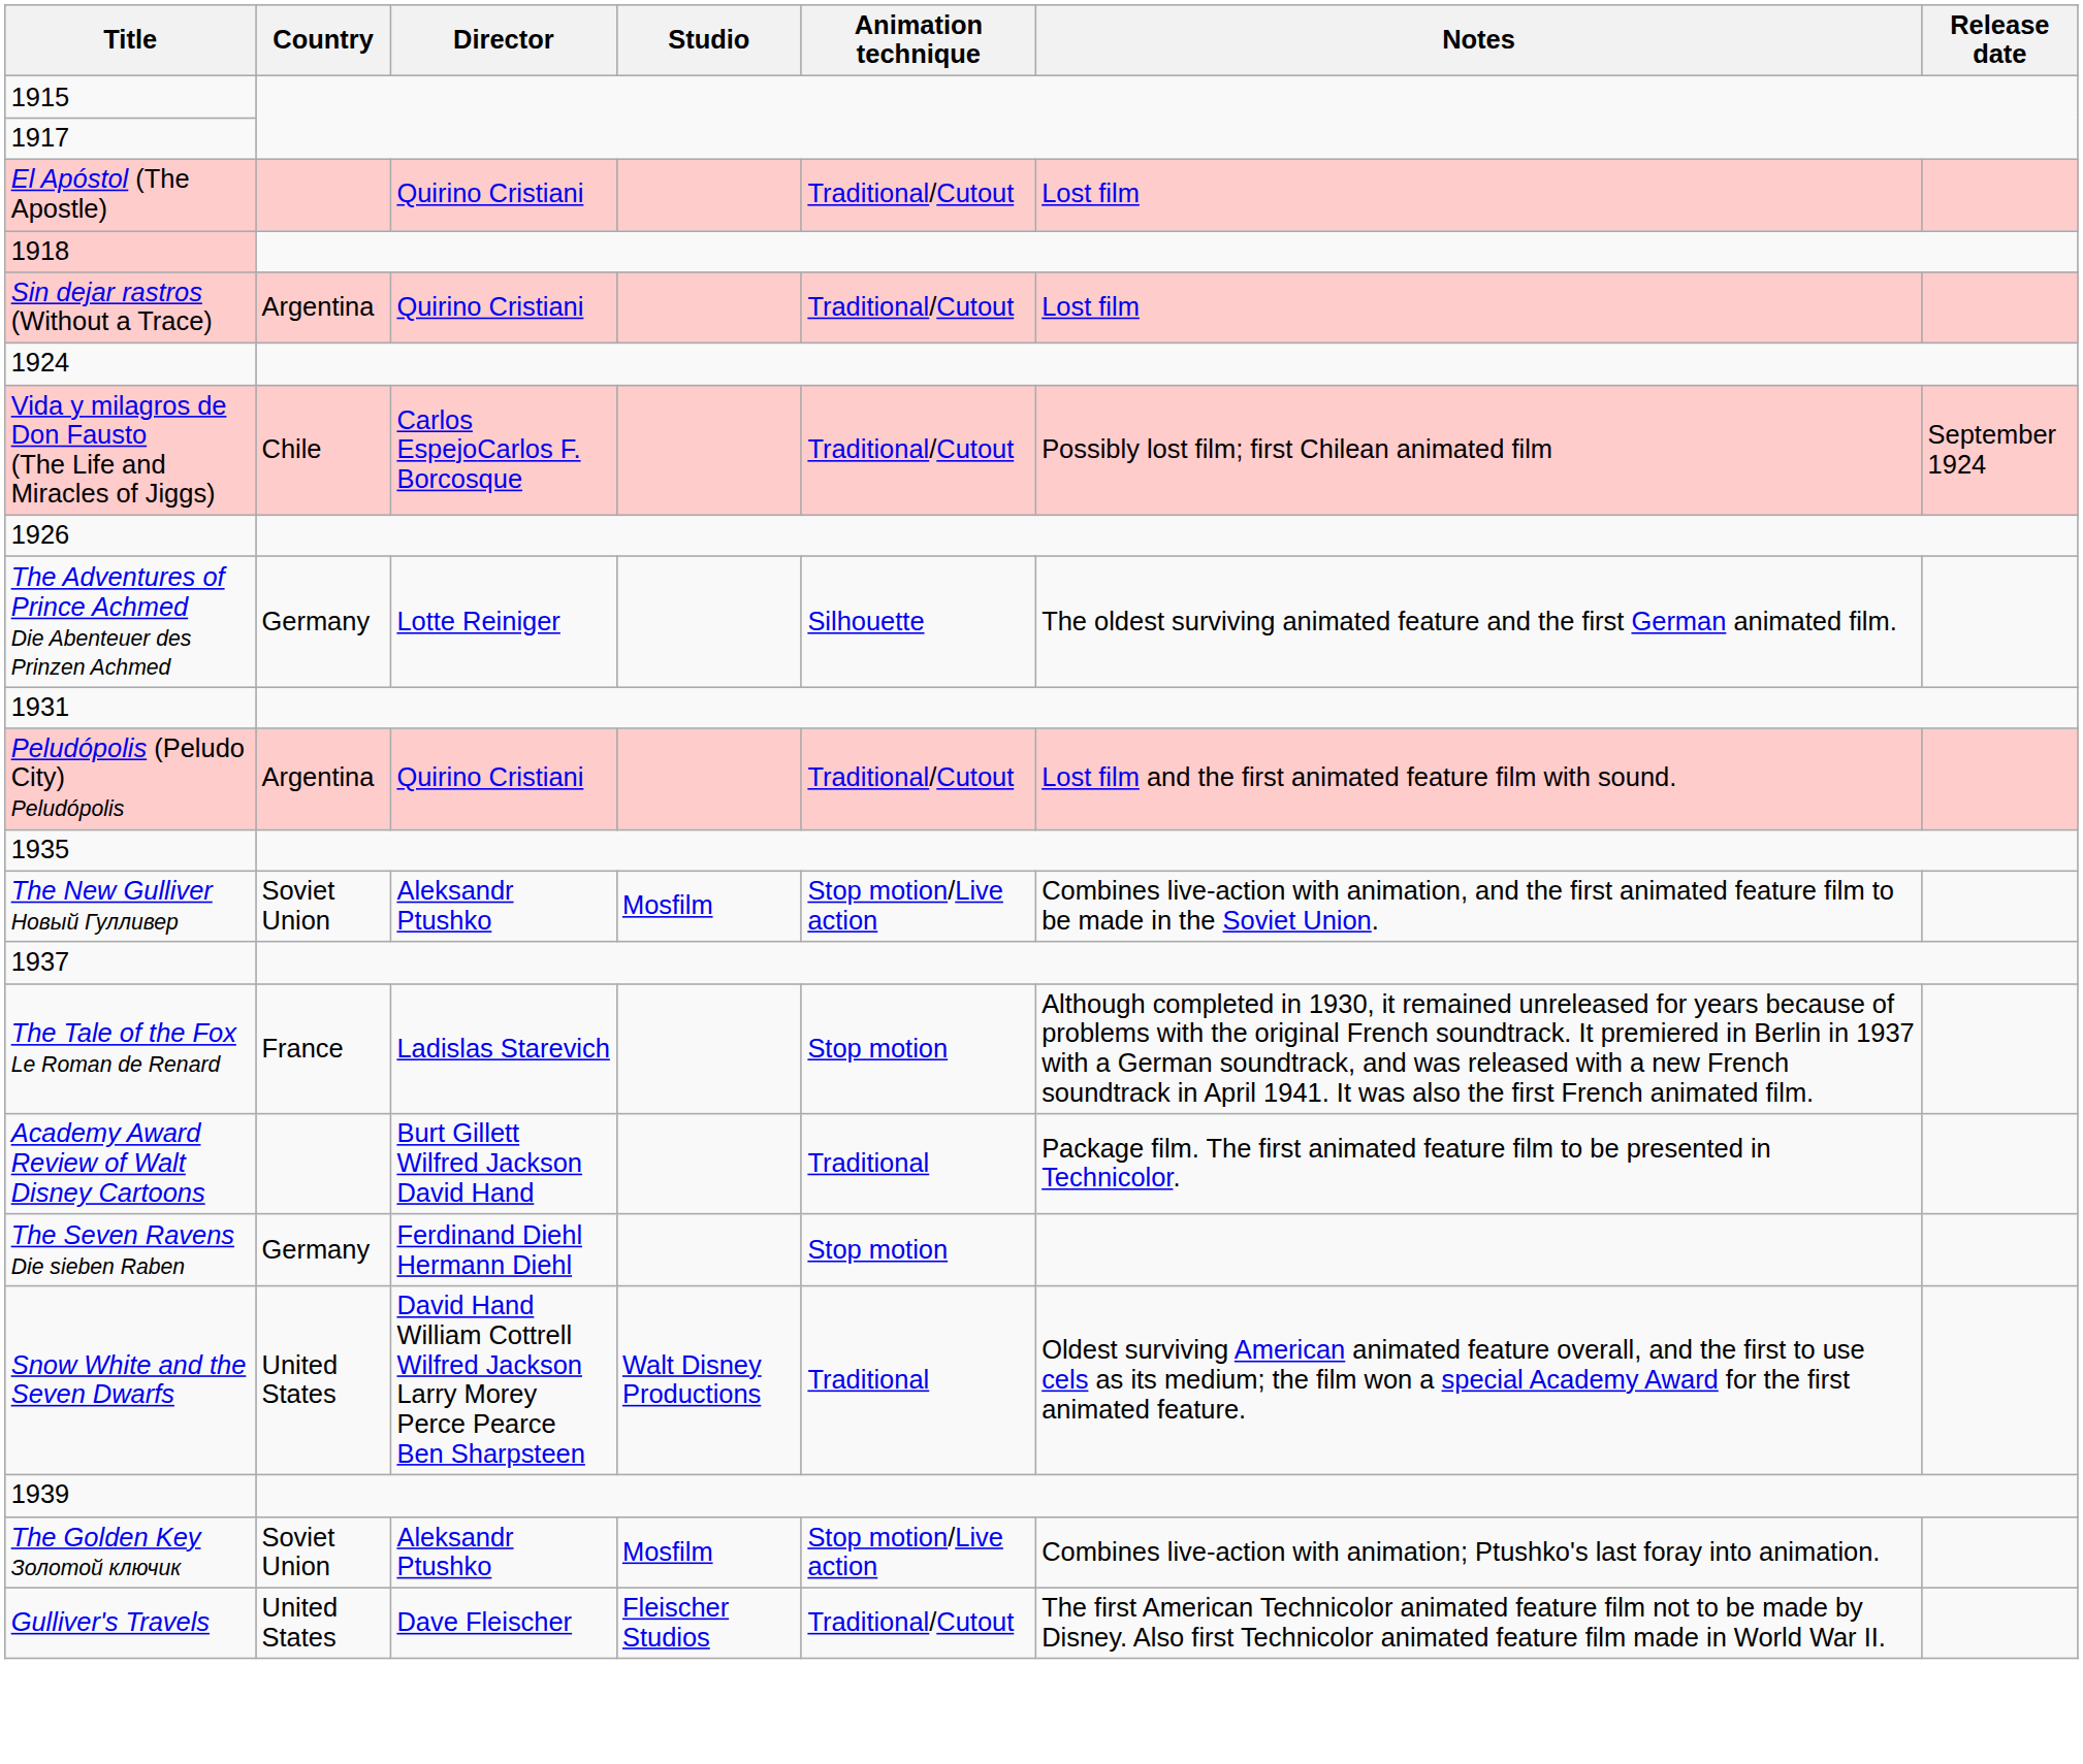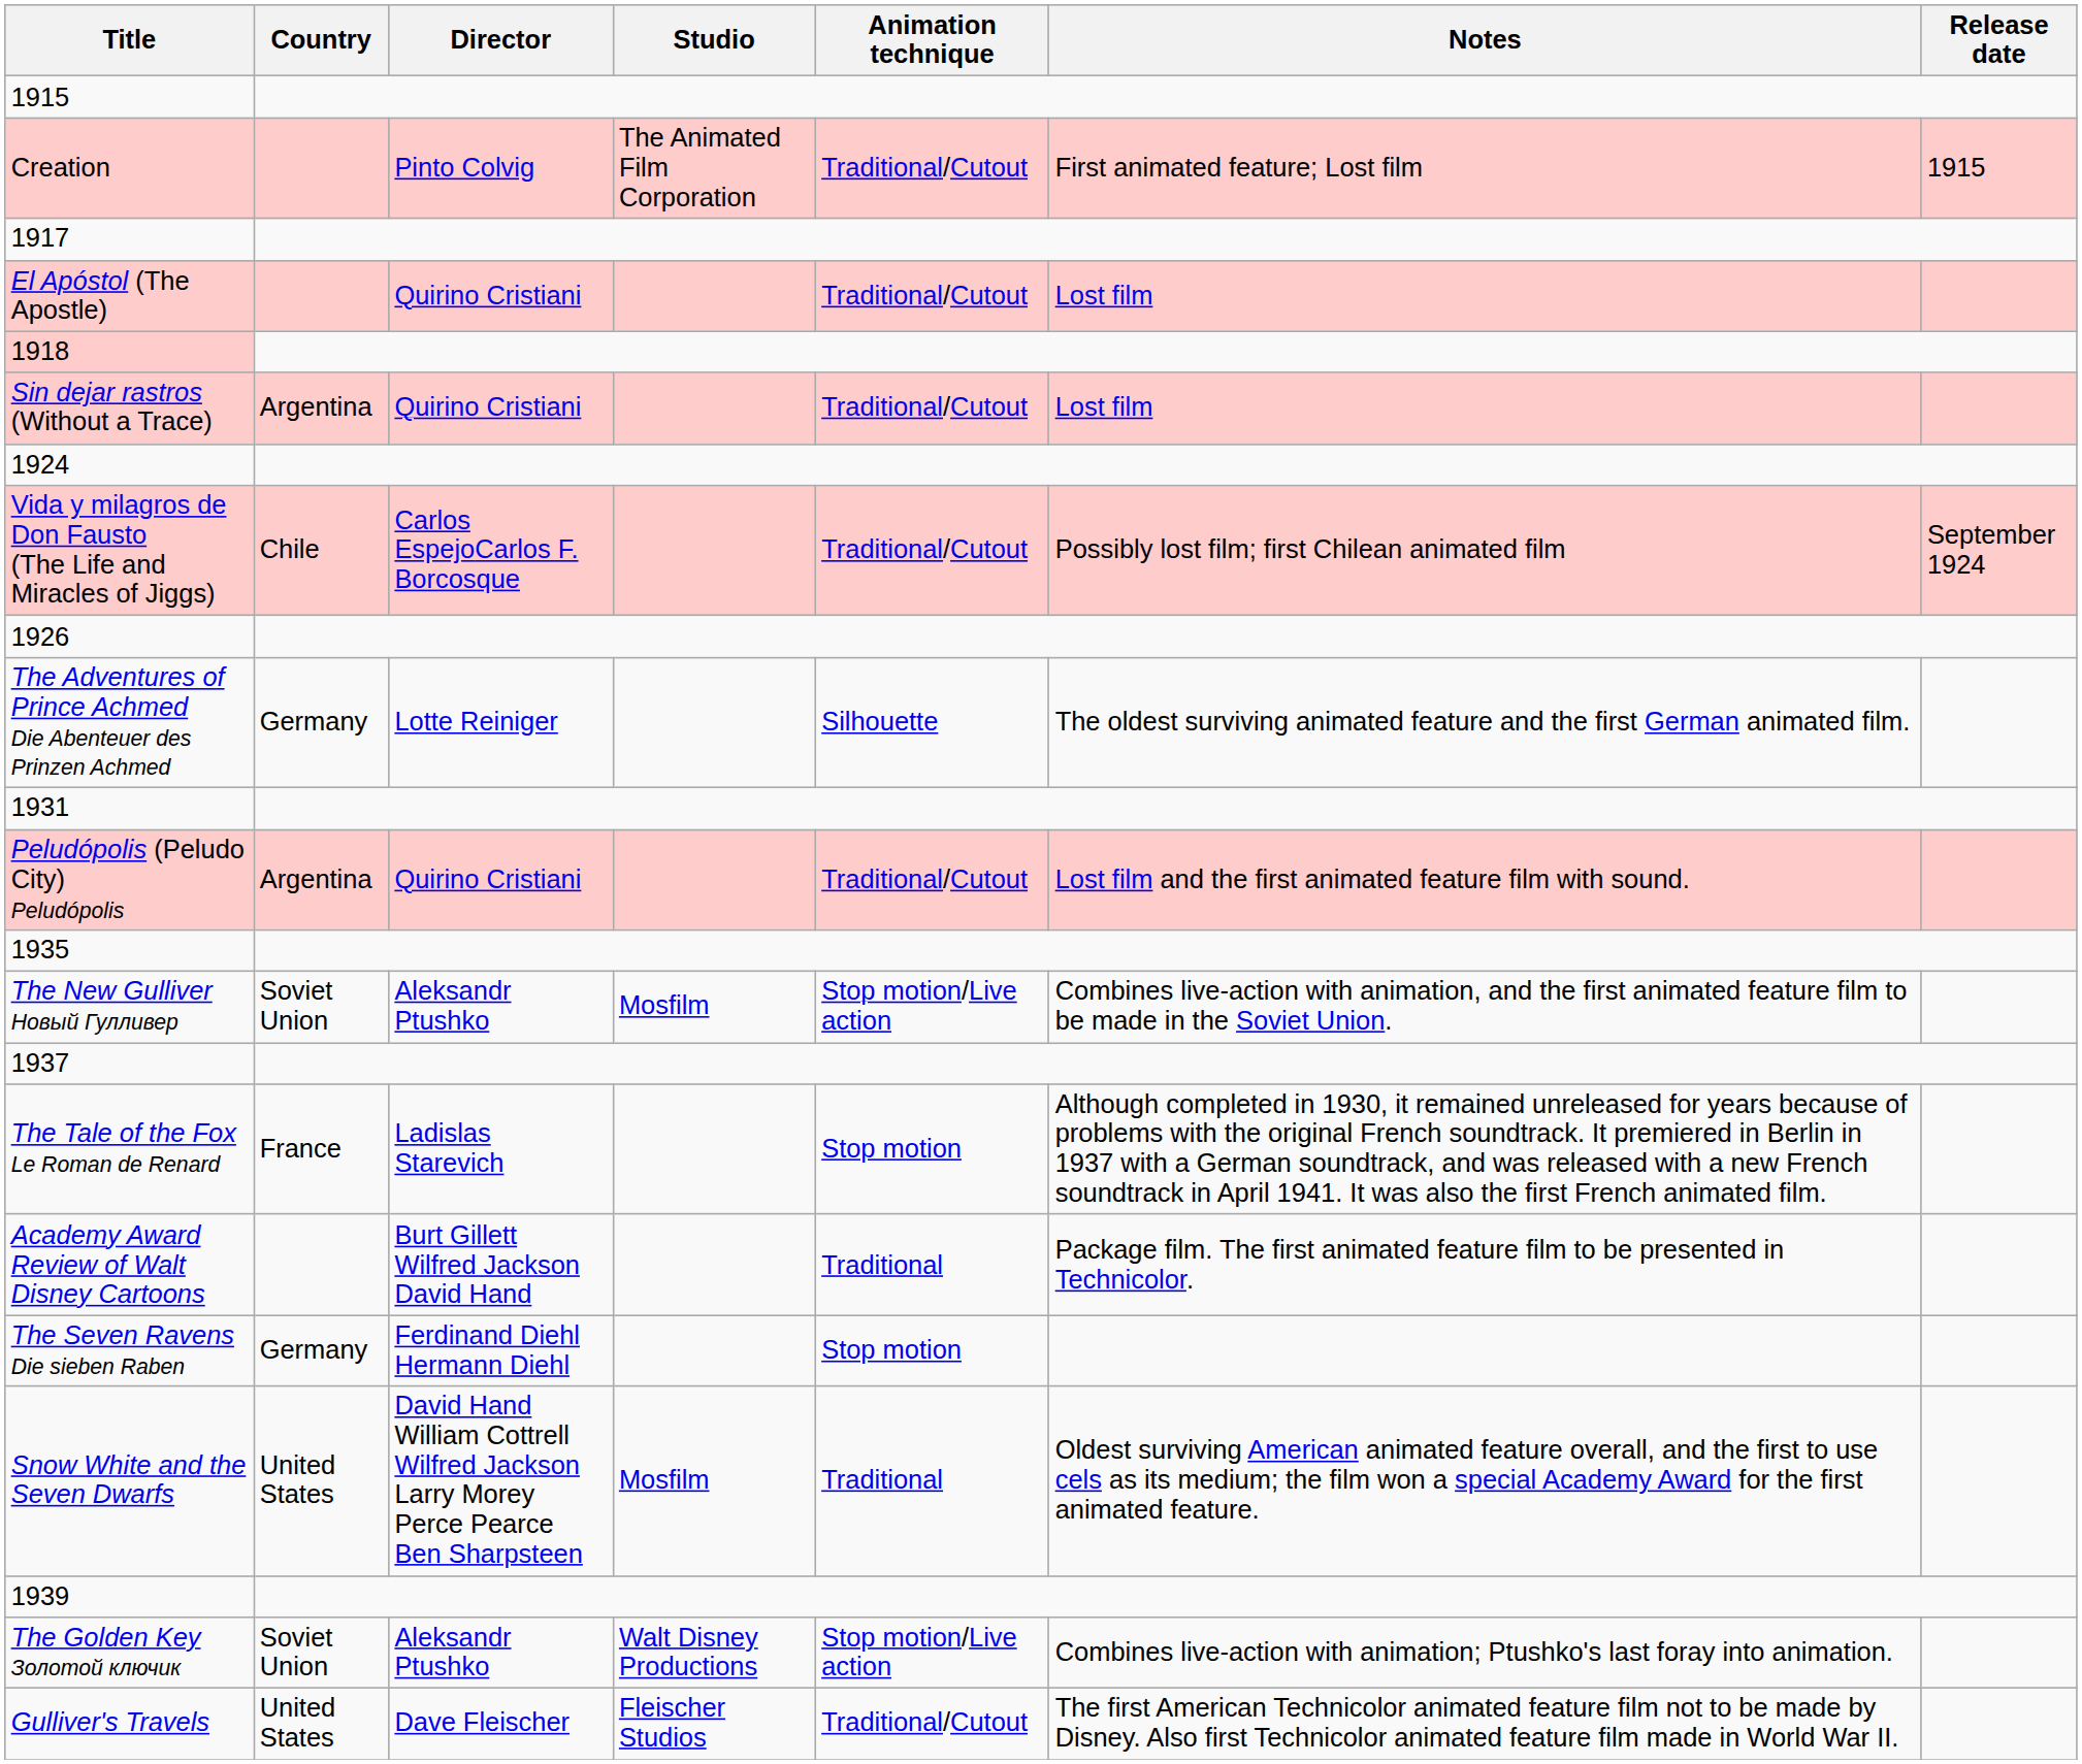+ row: Creation | Pinto Colvig | The Animated Film Corporation | Traditional/Cutout | First animated feature; Lost film | 1915
Snow White and the Seven Dwarfs | Studio: Walt Disney Productions -> Mosfilm
The Golden Key Золотой ключик | Studio: Mosfilm -> Walt Disney Productions
